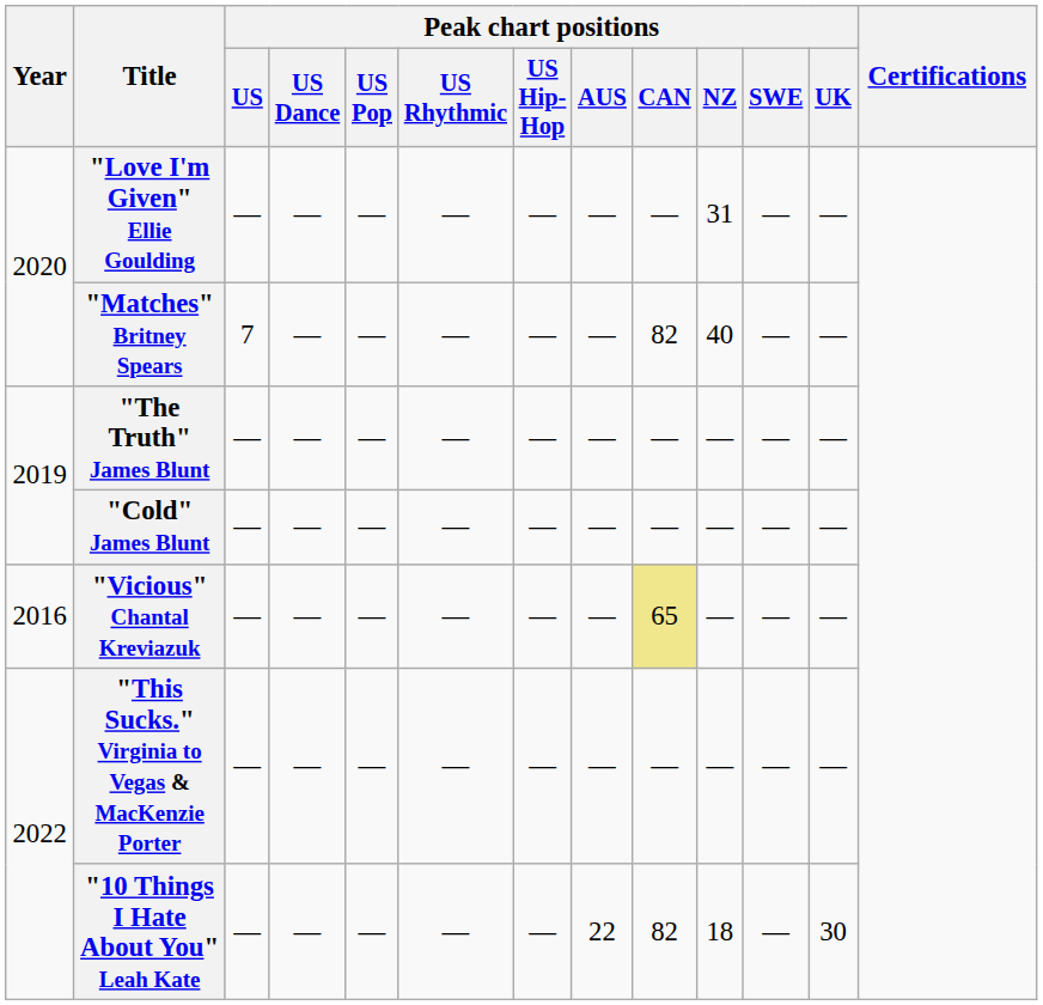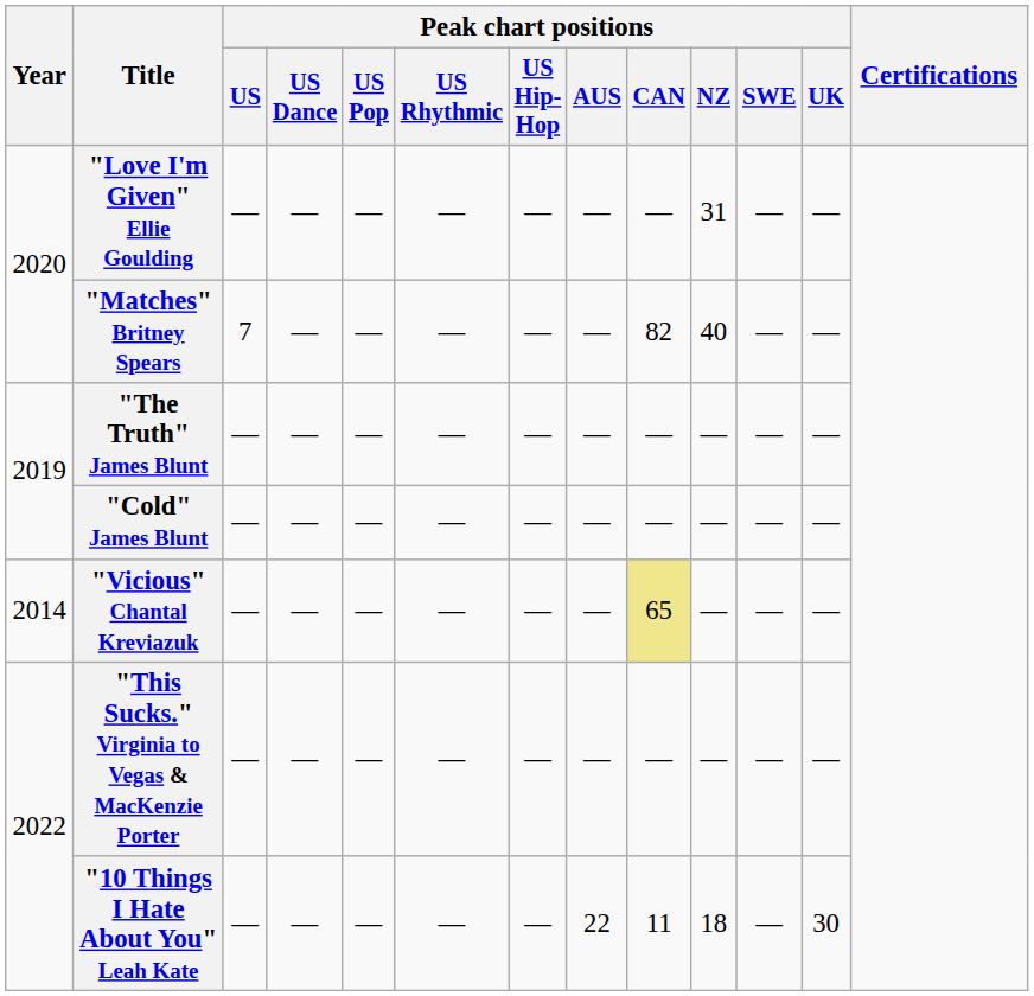"Vicious" Chantal Kreviazuk | Year: 2016 -> 2014
"10 Things I Hate About You" Leah Kate | Peak chart positions / CAN: 82 -> 11
